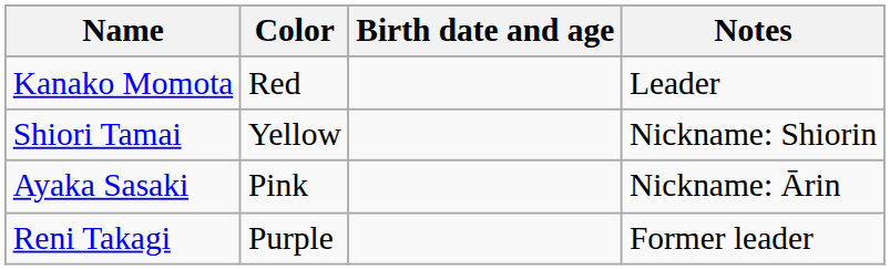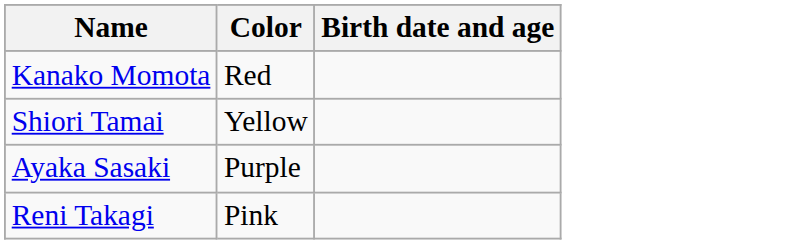- column: Notes | Leader | Nickname: Shiorin | Nickname: Ārin | Former leader
Ayaka Sasaki | Color: Pink -> Purple
Reni Takagi | Color: Purple -> Pink
